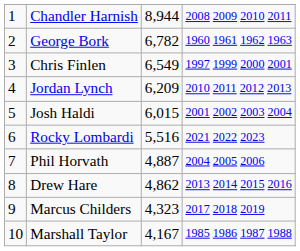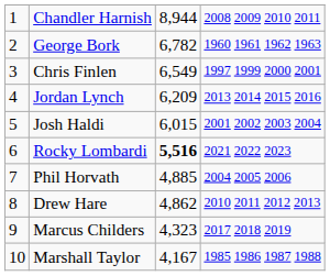Jordan Lynch | column 4: 2010 2011 2012 2013 -> 2013 2014 2015 2016
Rocky Lombardi | column 3: normal -> bold
Phil Horvath | column 3: 4,887 -> 4,885
Drew Hare | column 4: 2013 2014 2015 2016 -> 2010 2011 2012 2013
